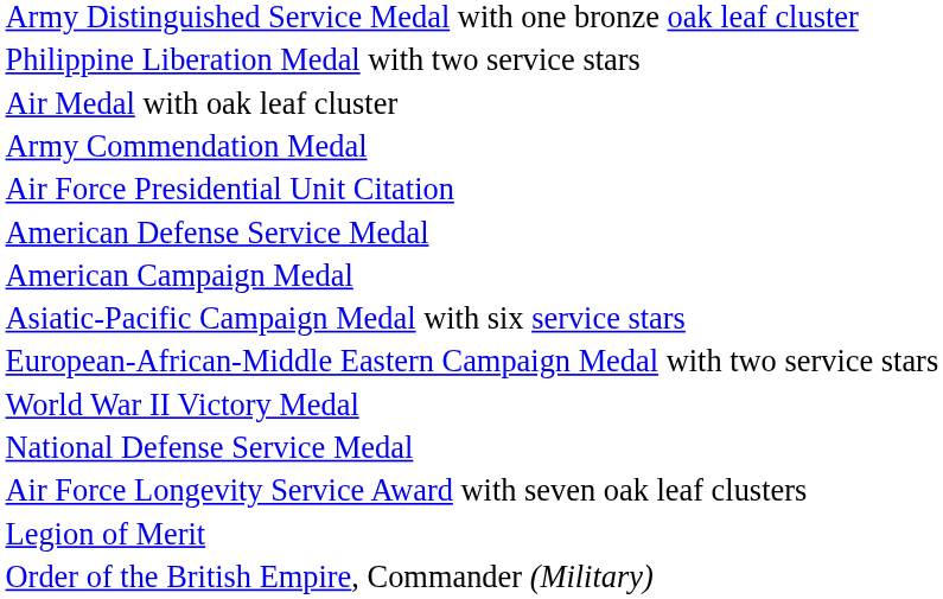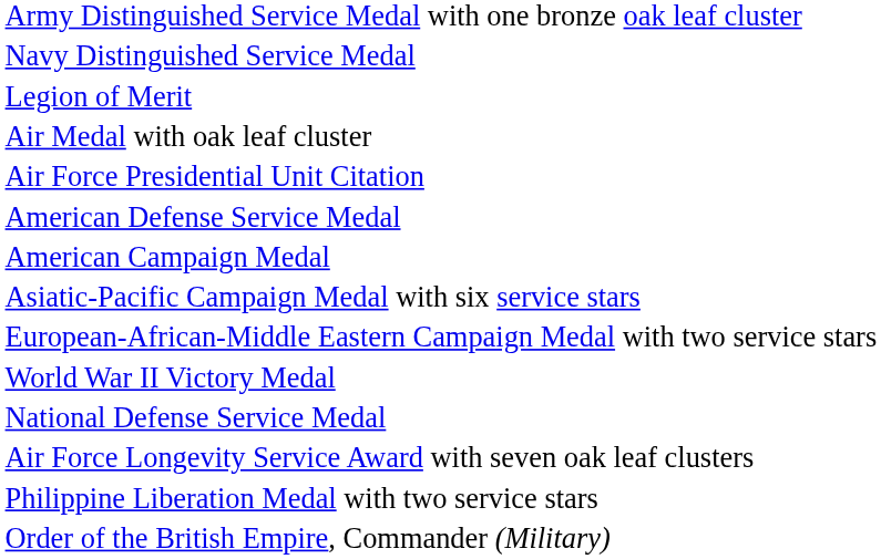+ row: Navy Distinguished Service Medal
rows swapped: Legion of Merit <-> Philippine Liberation Medal with two service stars
- row: Army Commendation Medal
